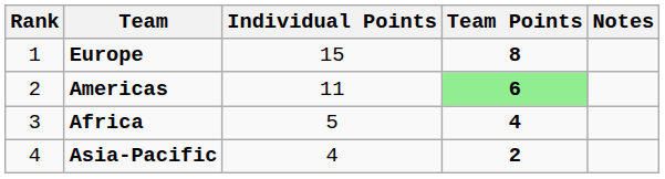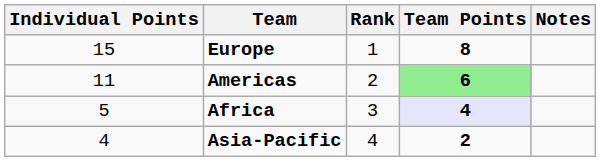columns swapped: Rank <-> Individual Points
Africa | Team Points: no background -> lavender background
